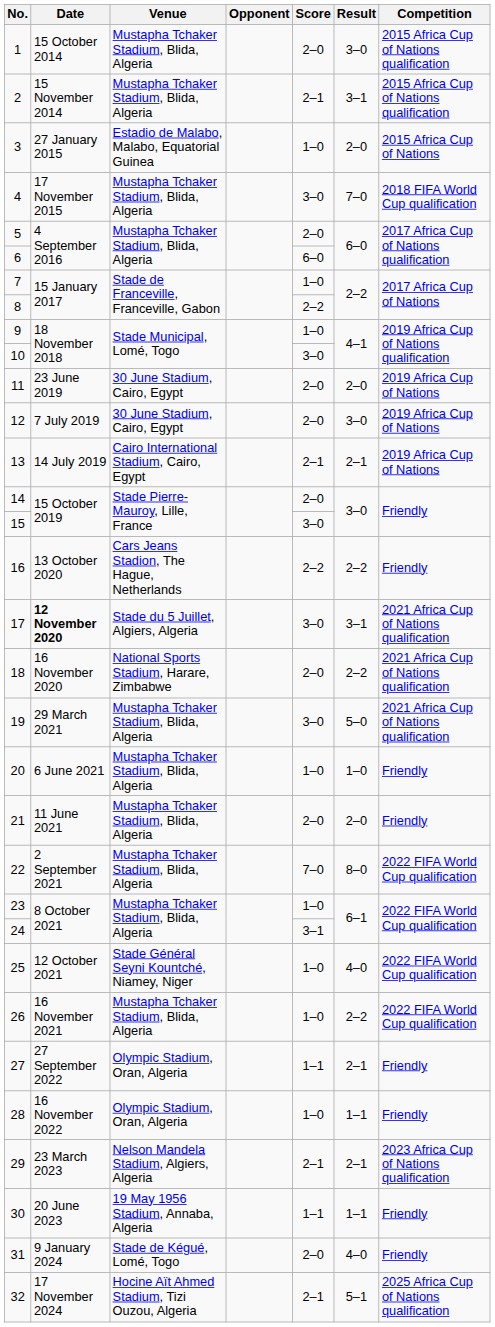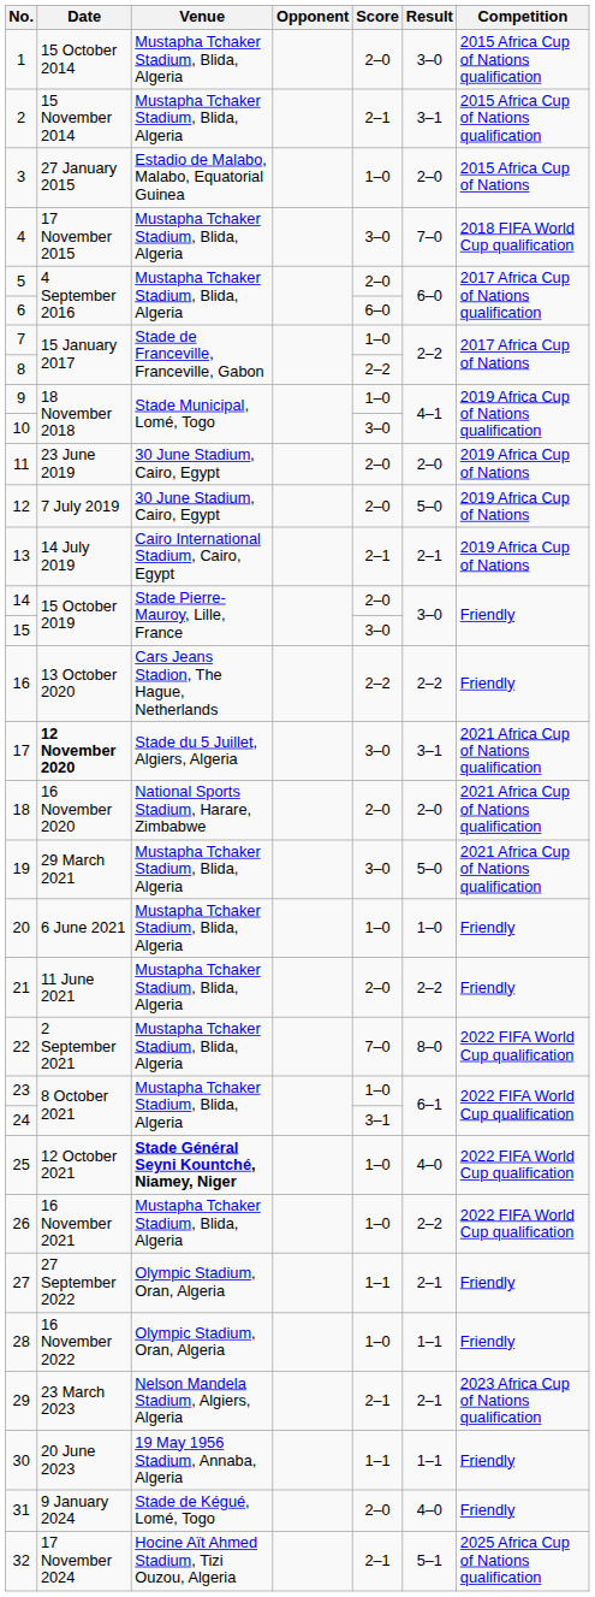12 | Result: 3–0 -> 5–0
18 | Result: 2–2 -> 2–0
21 | Result: 2–0 -> 2–2
25 | Venue: normal -> bold
